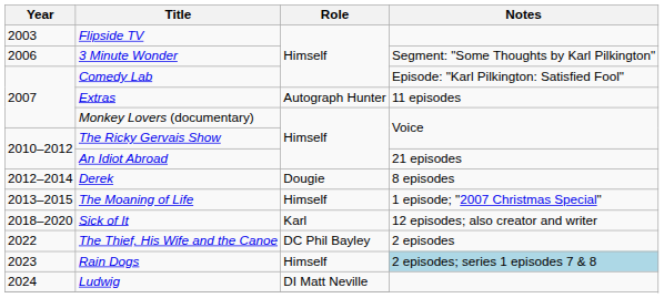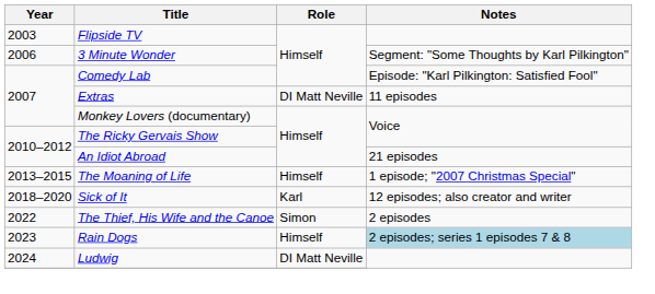Extras | Role: Autograph Hunter -> DI Matt Neville
- row: 2012–2014 | Derek | Dougie | 8 episodes
The Thief, His Wife and the Canoe | Role: DC Phil Bayley -> Simon
